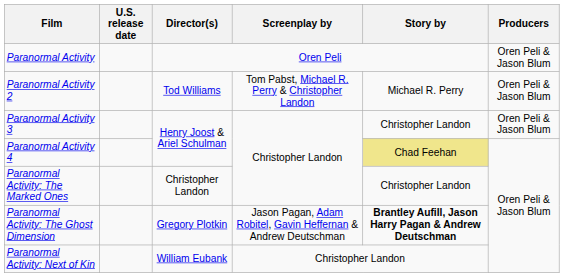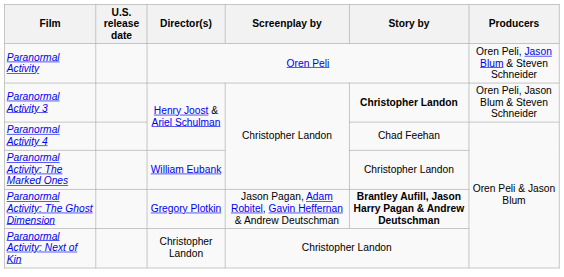Paranormal Activity | Producers: Oren Peli & Jason Blum -> Oren Peli, Jason Blum & Steven Schneider
- row: Paranormal Activity 2 | Tod Williams | Tom Pabst, Michael R. Perry & Christopher Landon | Michael R. Perry | Oren Peli & Jason Blum
Paranormal Activity 3 | Story by: normal -> bold
Paranormal Activity 3 | Producers: Oren Peli & Jason Blum -> Oren Peli, Jason Blum & Steven Schneider
Paranormal Activity 4 | Story by: khaki background -> no background
Paranormal Activity: The Marked Ones | Director(s): Christopher Landon -> William Eubank
Paranormal Activity: Next of Kin | Director(s): William Eubank -> Christopher Landon
